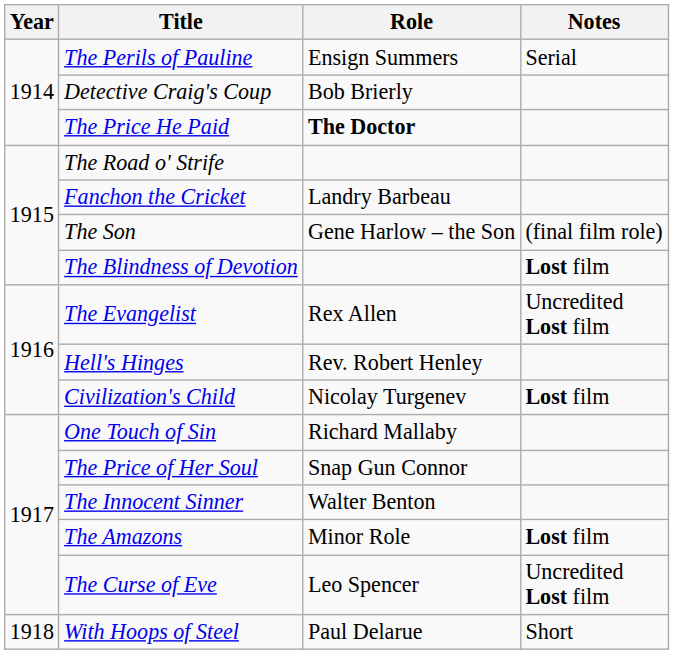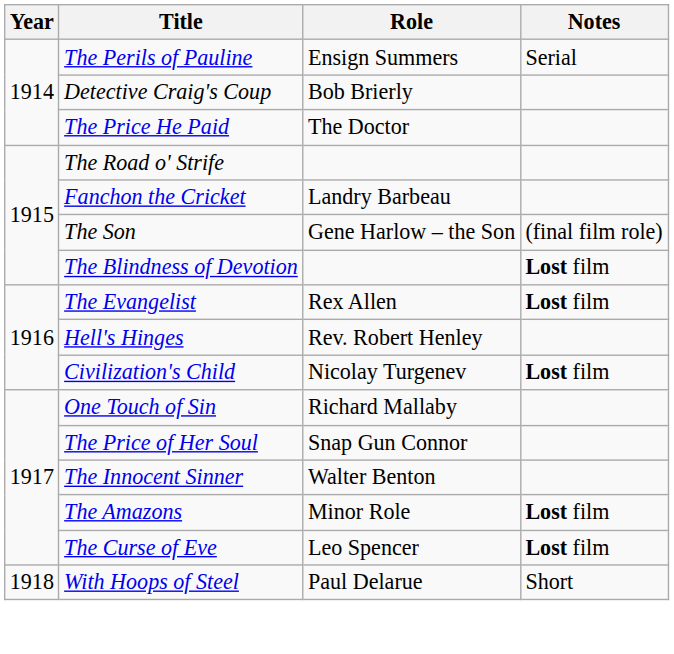The Price He Paid | Role: bold -> normal
The Evangelist | Notes: Uncredited Lost film -> Lost film
The Curse of Eve | Notes: Uncredited Lost film -> Lost film
